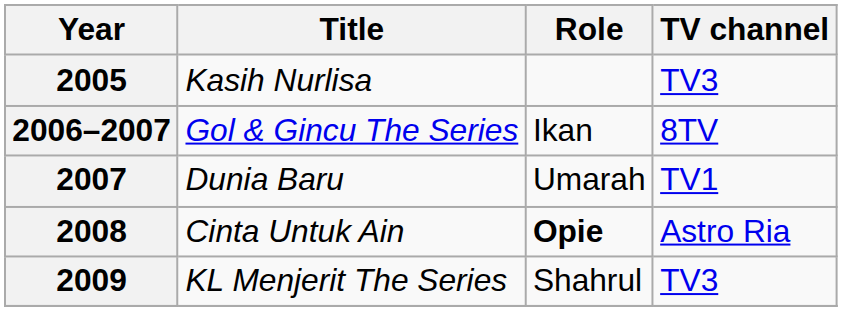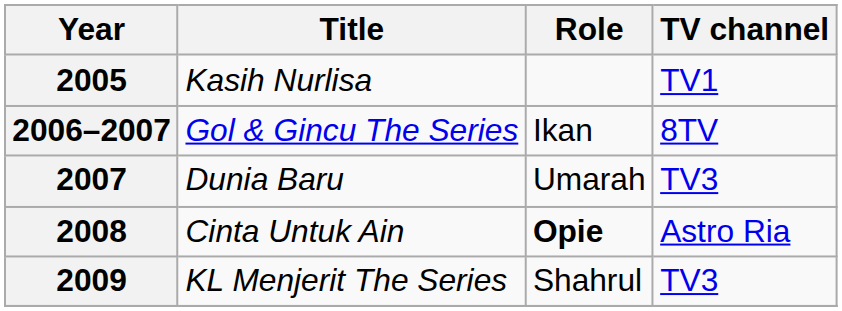2005 | TV channel: TV3 -> TV1
2007 | TV channel: TV1 -> TV3
